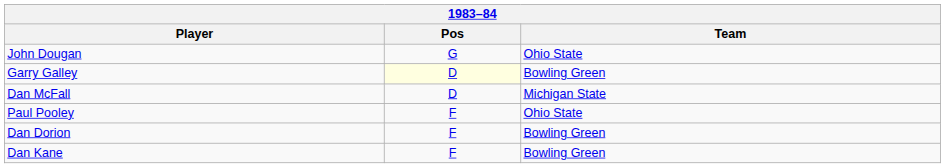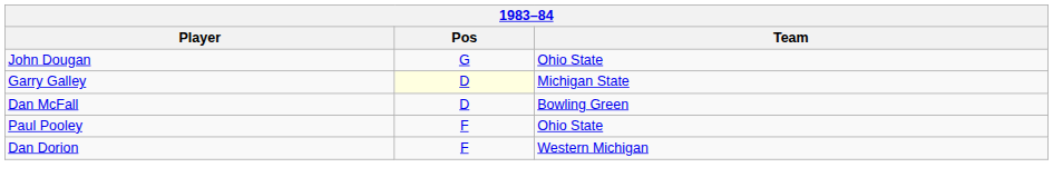Garry Galley | Team: Bowling Green -> Michigan State
Dan McFall | Team: Michigan State -> Bowling Green
Dan Dorion | Team: Bowling Green -> Western Michigan
- row: Dan Kane | F | Bowling Green
